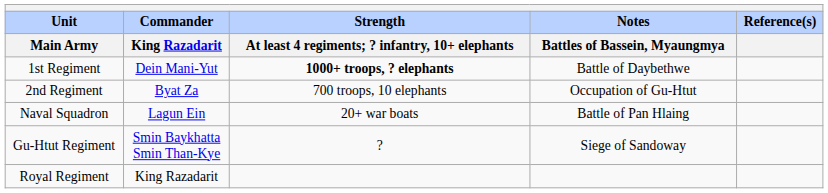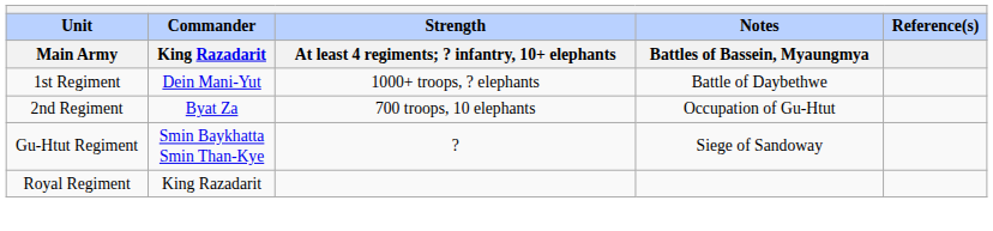1st Regiment | Strength / At least 4 regiments; ? infantry, 10+ elephants: bold -> normal
- row: Naval Squadron | Lagun Ein | 20+ war boats | Battle of Pan Hlaing
